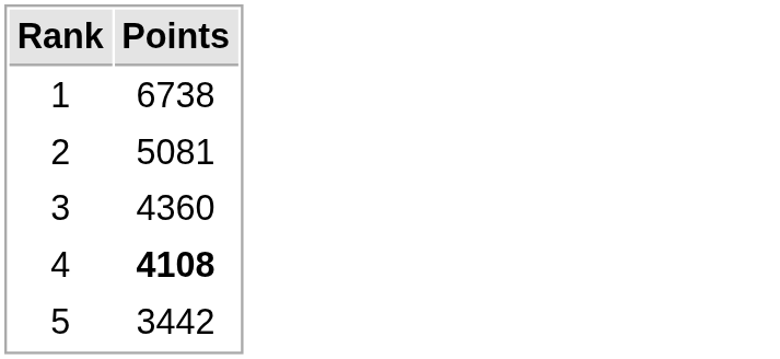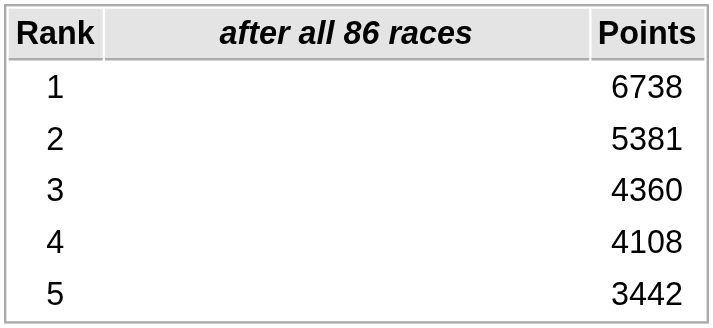+ column: after all 86 races
2 | Points: 5081 -> 5381
4 | Points: bold -> normal
